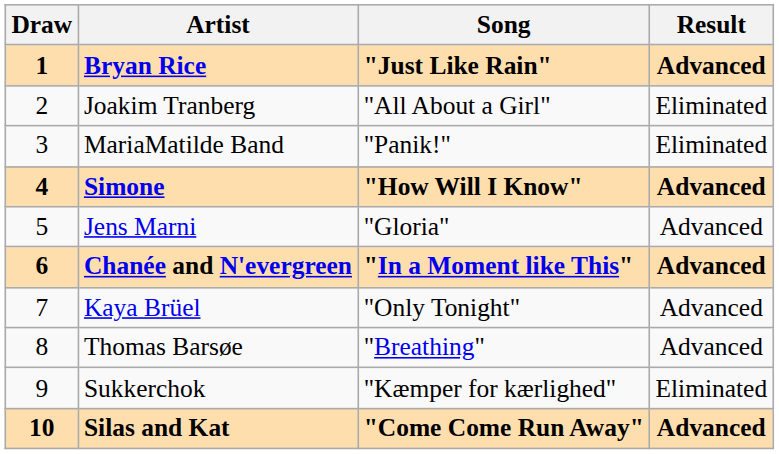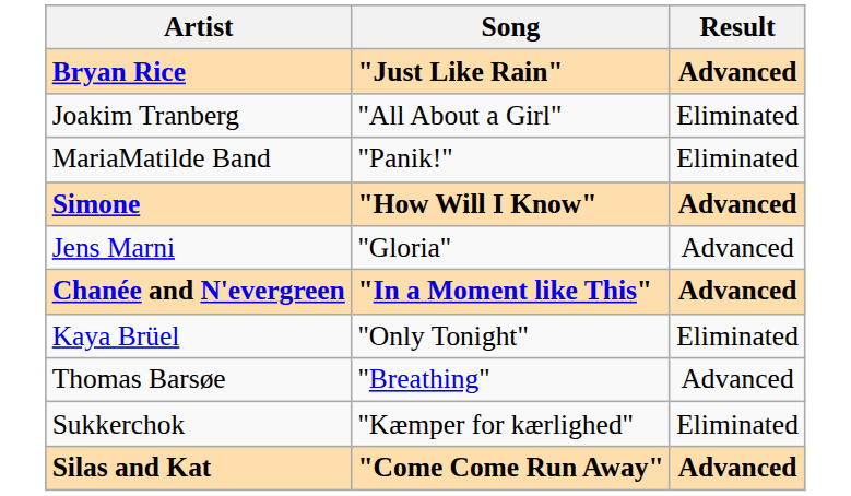- column: Draw | 1 | 2 | 3 | 4 | 5 | 6 | 7 | 8 | 9 | 10
Kaya Brüel | Result: Advanced -> Eliminated
